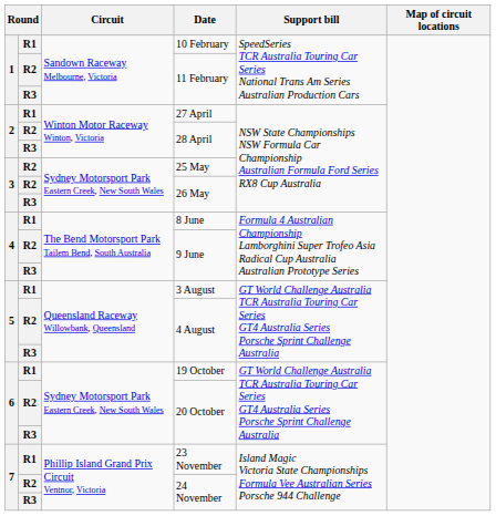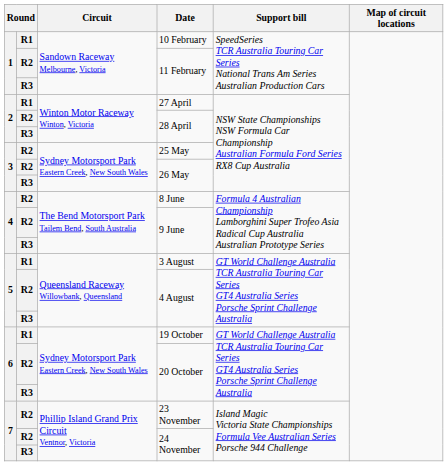8 June | column 2: R1 -> R2
23 November | column 2: R1 -> R2
